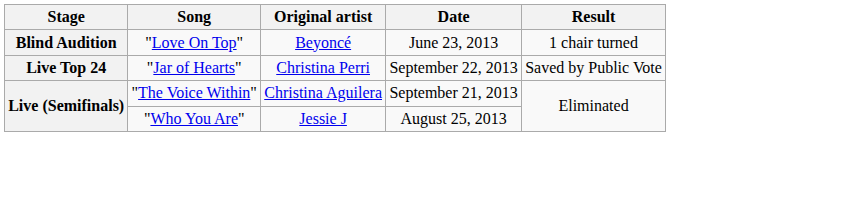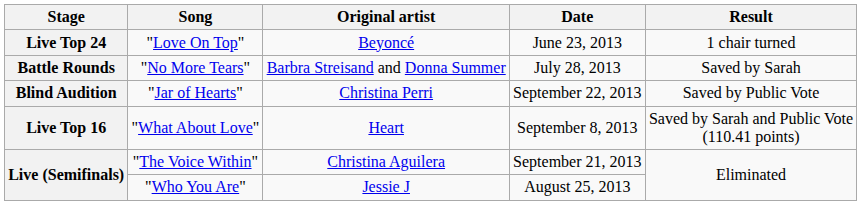"Love On Top" | Stage: Blind Audition -> Live Top 24
+ row: Battle Rounds | "No More Tears" | Barbra Streisand and Donna Summer | July 28, 2013 | Saved by Sarah
"Jar of Hearts" | Stage: Live Top 24 -> Blind Audition
+ row: Live Top 16 | "What About Love" | Heart | September 8, 2013 | Saved by Sarah and Public Vote (110.41 points)
